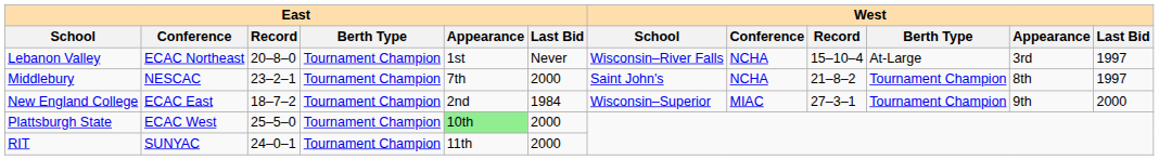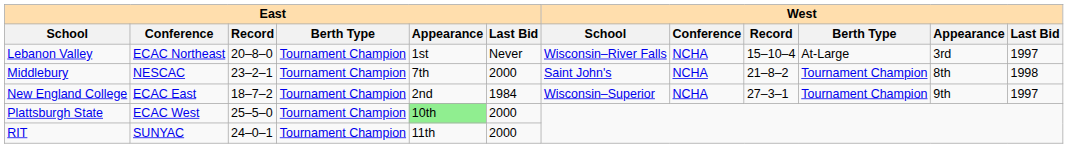Middlebury | West / Last Bid: 1997 -> 1998
New England College | West / Conference: MIAC -> NCHA
New England College | West / Last Bid: 2000 -> 1997
